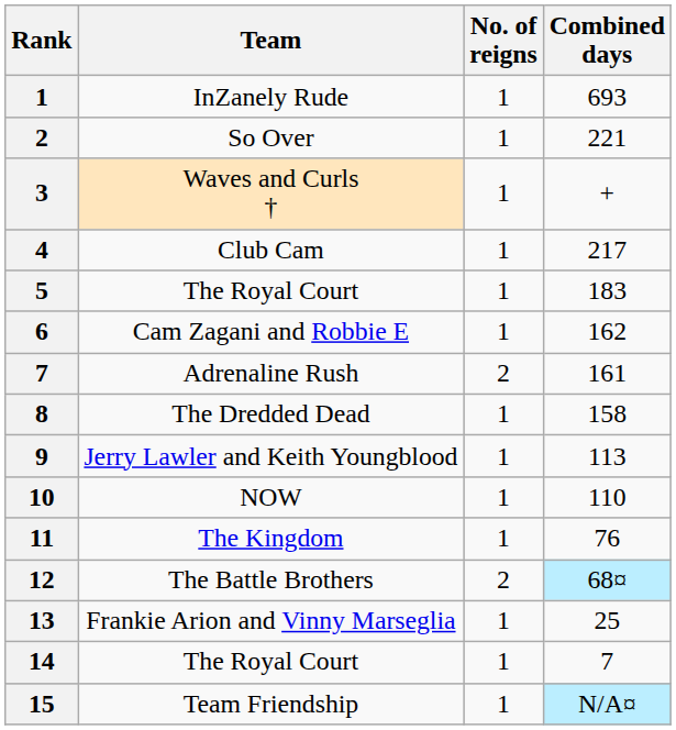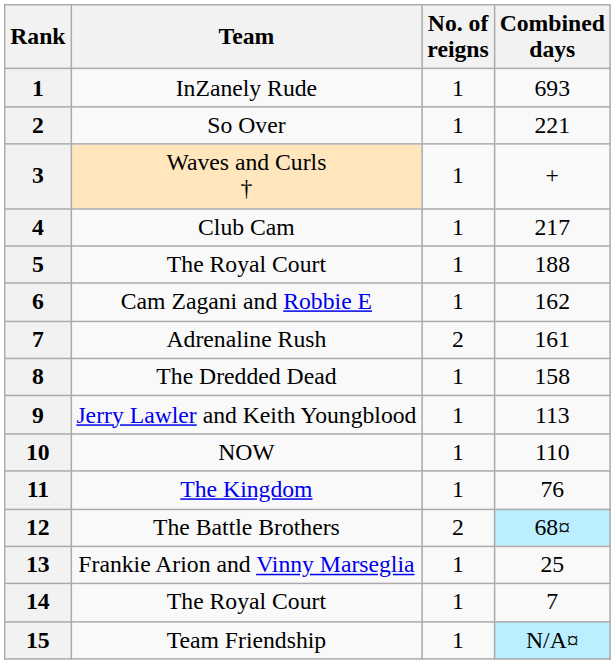5 / The Royal Court | Combined days: 183 -> 188
